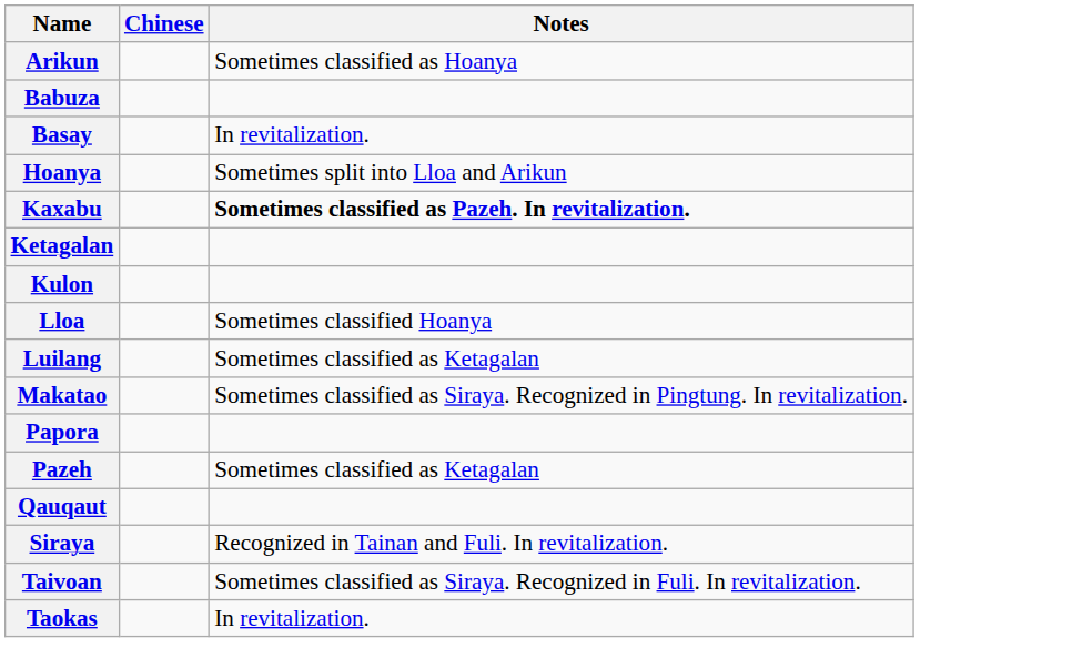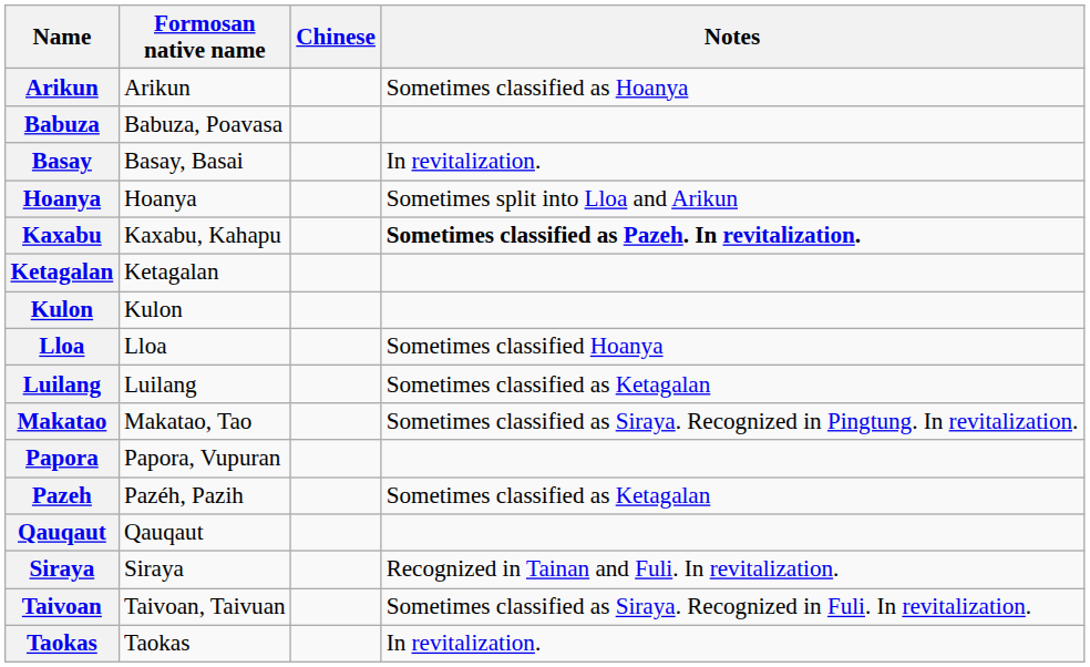+ column: Formosan native name | Arikun | Babuza, Poavasa | Basay, Basai | Hoanya | Kaxabu, Kahapu | Ketagalan | Kulon | Lloa | Luilang | Makatao, Tao | Papora, Vupuran | Pazéh, Pazih | Qauqaut | Siraya | Taivoan, Taivuan | Taokas
